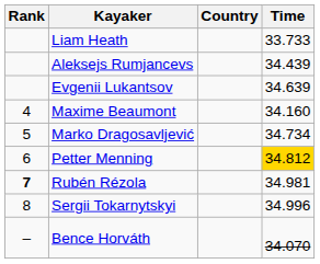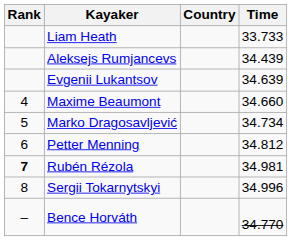Maxime Beaumont | Time: 34.160 -> 34.660
Petter Menning | Time: gold background -> no background
Bence Horváth | Time: 34.070 -> 34.770
